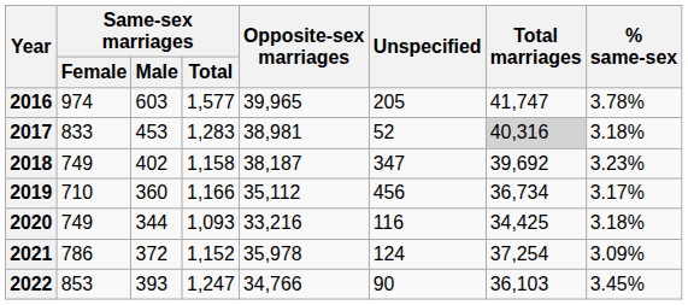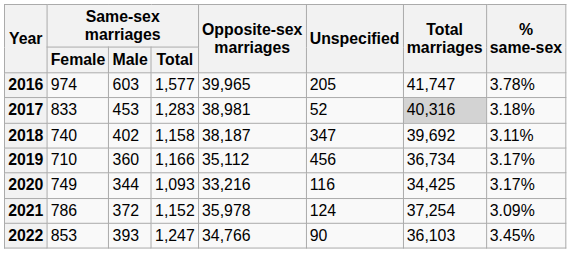2018 | Same-sex marriages / Female: 749 -> 740
2018 | % same-sex: 3.23% -> 3.11%
2020 | % same-sex: 3.18% -> 3.17%
